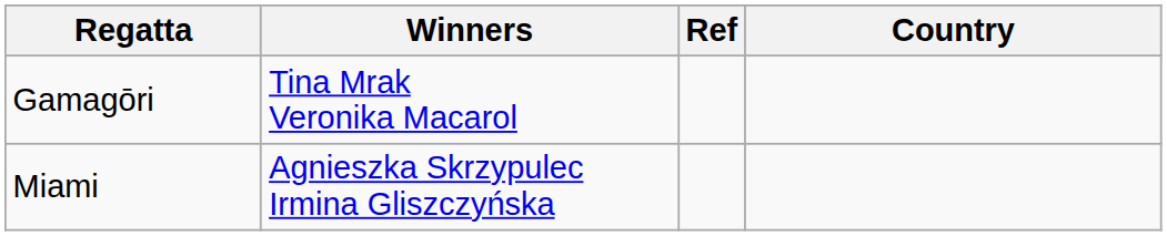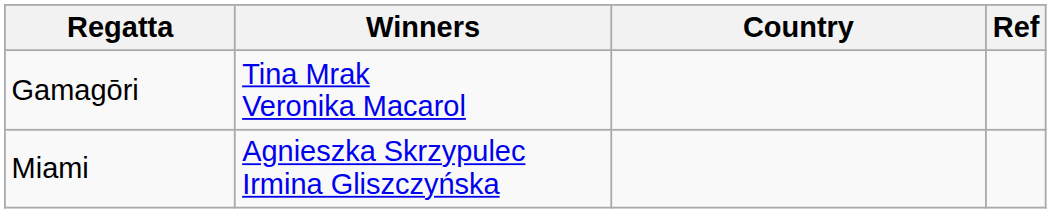columns swapped: Country <-> Ref
